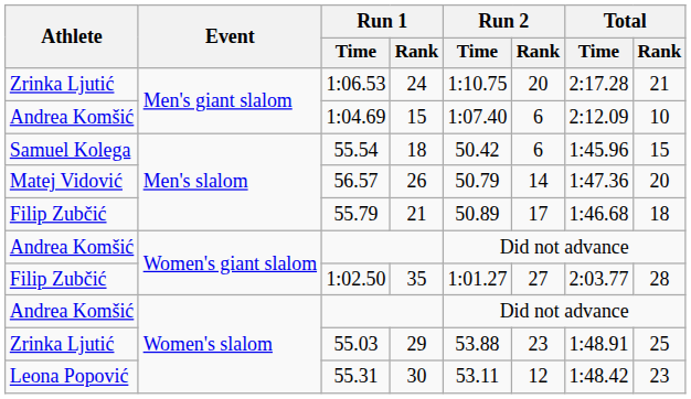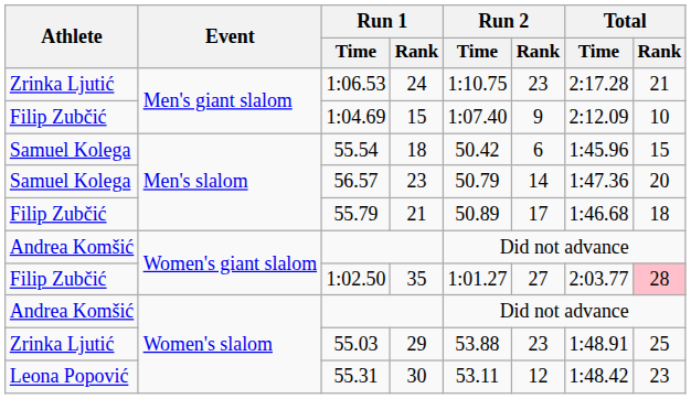1:06.53 | Run 2 / Rank: 20 -> 23
1:04.69 | Athlete: Andrea Komšić -> Filip Zubčić
1:04.69 | Run 2 / Rank: 6 -> 9
56.57 | Athlete: Matej Vidović -> Samuel Kolega
56.57 | Run 1 / Rank: 26 -> 23
1:02.50 | Total / Rank: no background -> pink background
